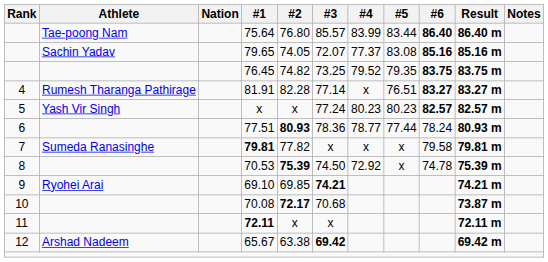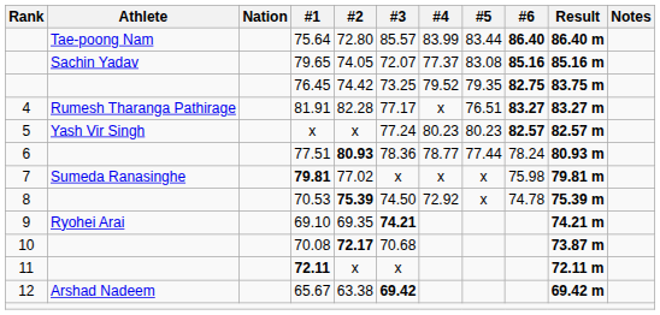75.64 | #2: 76.80 -> 72.80
76.45 | #2: 74.82 -> 74.42
76.45 | #6: 83.75 -> 82.75
81.91 | #3: 77.14 -> 77.17
79.81 | #2: 77.82 -> 77.02
79.81 | #6: 79.58 -> 75.98
69.10 | #2: 69.85 -> 69.35
